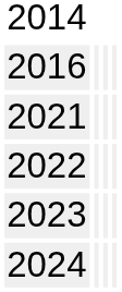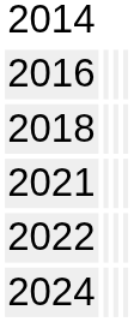+ row: 2018
- row: 2023
